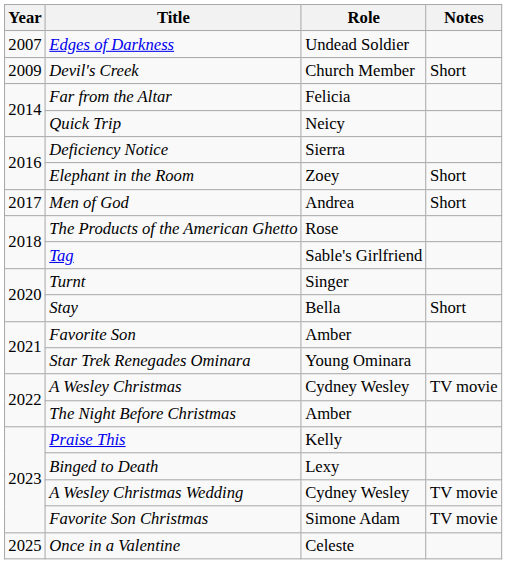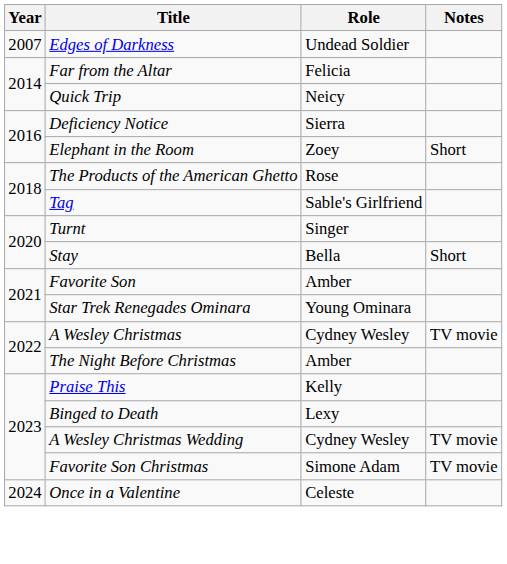- row: 2009 | Devil's Creek | Church Member | Short
- row: 2017 | Men of God | Andrea | Short
Once in a Valentine | Year: 2025 -> 2024
